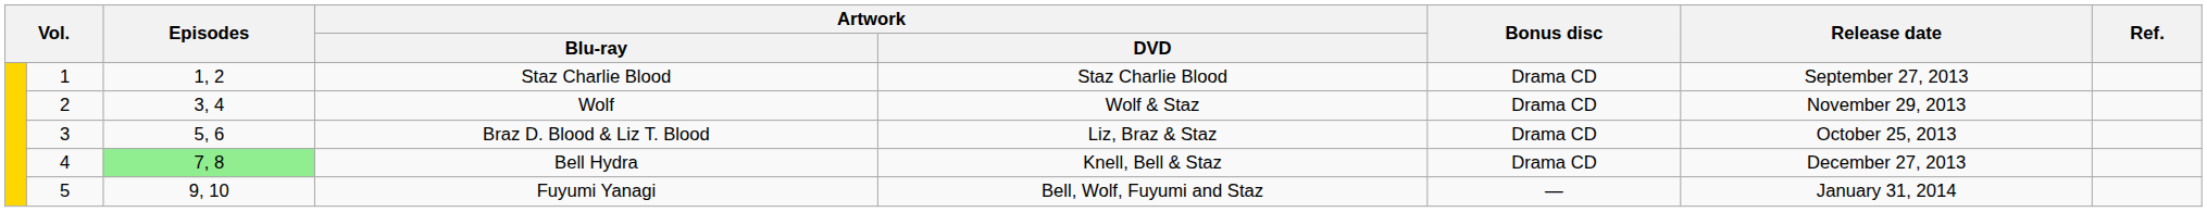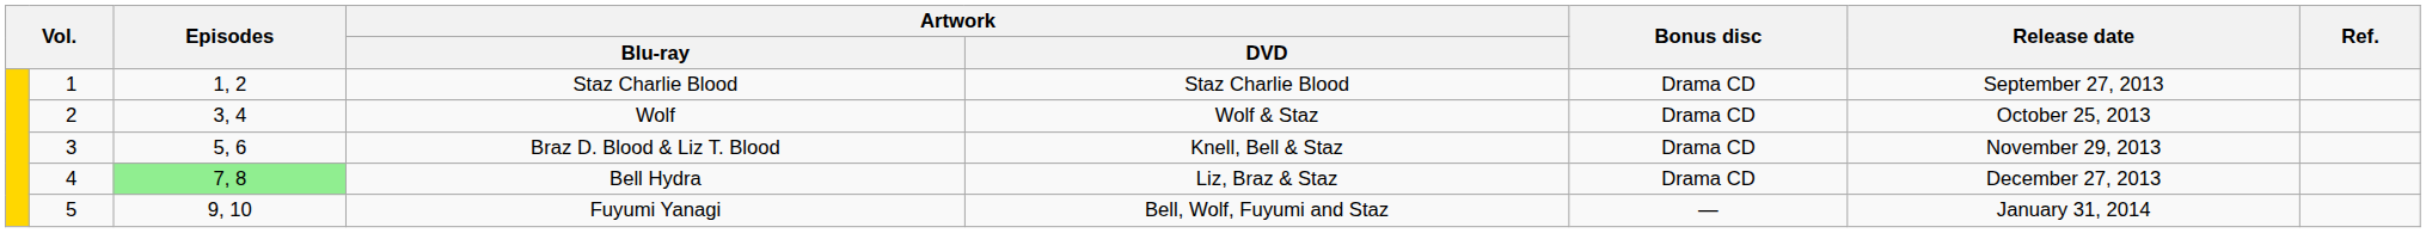Wolf | Release date: November 29, 2013 -> October 25, 2013
Braz D. Blood & Liz T. Blood | Artwork / DVD: Liz, Braz & Staz -> Knell, Bell & Staz
Braz D. Blood & Liz T. Blood | Release date: October 25, 2013 -> November 29, 2013
Bell Hydra | Artwork / DVD: Knell, Bell & Staz -> Liz, Braz & Staz
